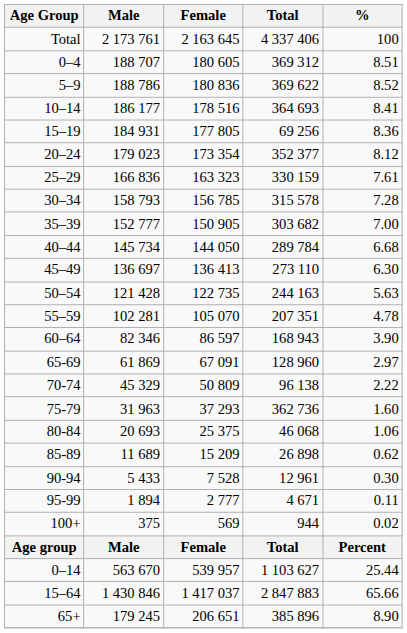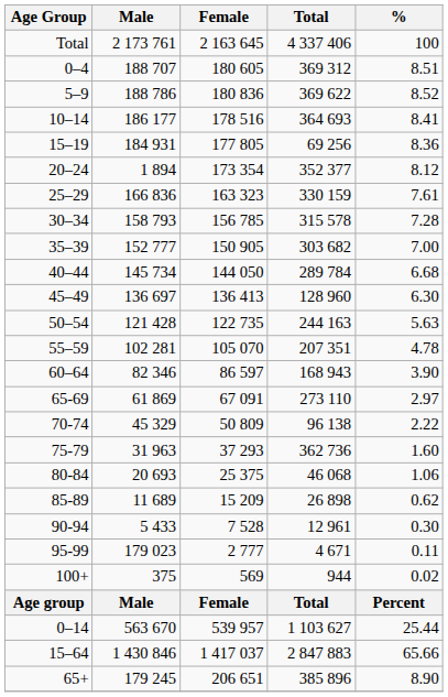20–24 | Male: 179 023 -> 1 894
45–49 | Total: 273 110 -> 128 960
65-69 | Total: 128 960 -> 273 110
95-99 | Male: 1 894 -> 179 023
